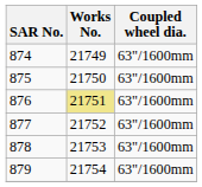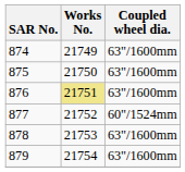877 | Coupled wheel dia.: 63"/1600mm -> 60"/1524mm
